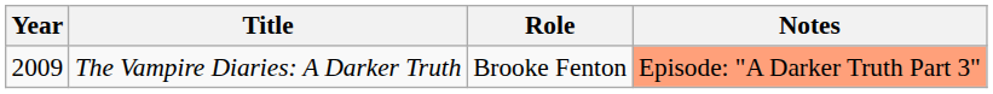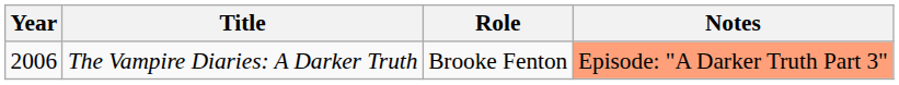The Vampire Diaries: A Darker Truth | Year: 2009 -> 2006
